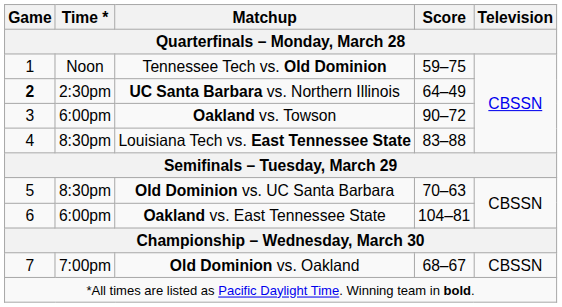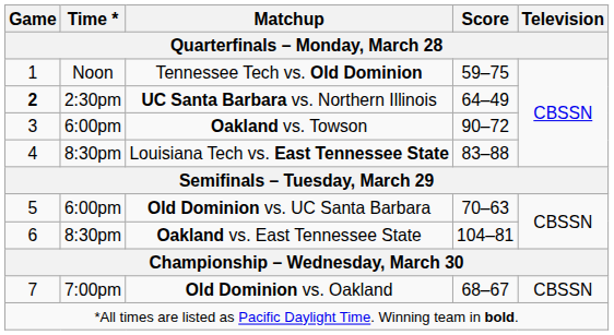Old Dominion vs. UC Santa Barbara | Time *: 8:30pm -> 6:00pm
Oakland vs. East Tennessee State | Time *: 6:00pm -> 8:30pm
